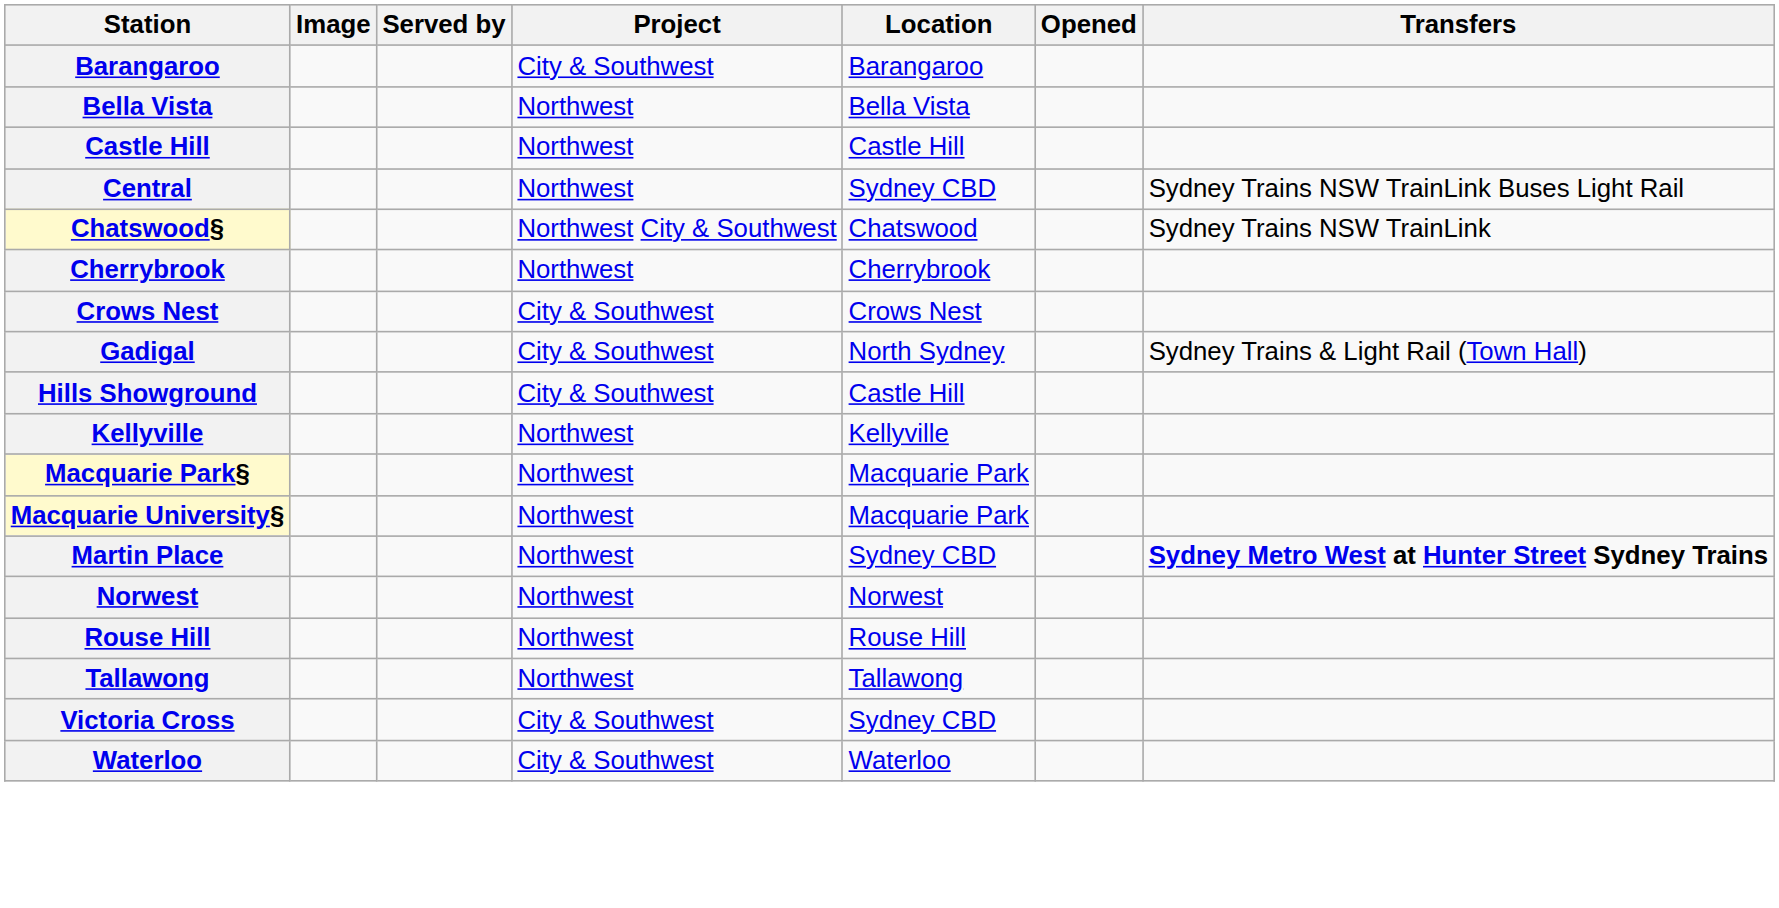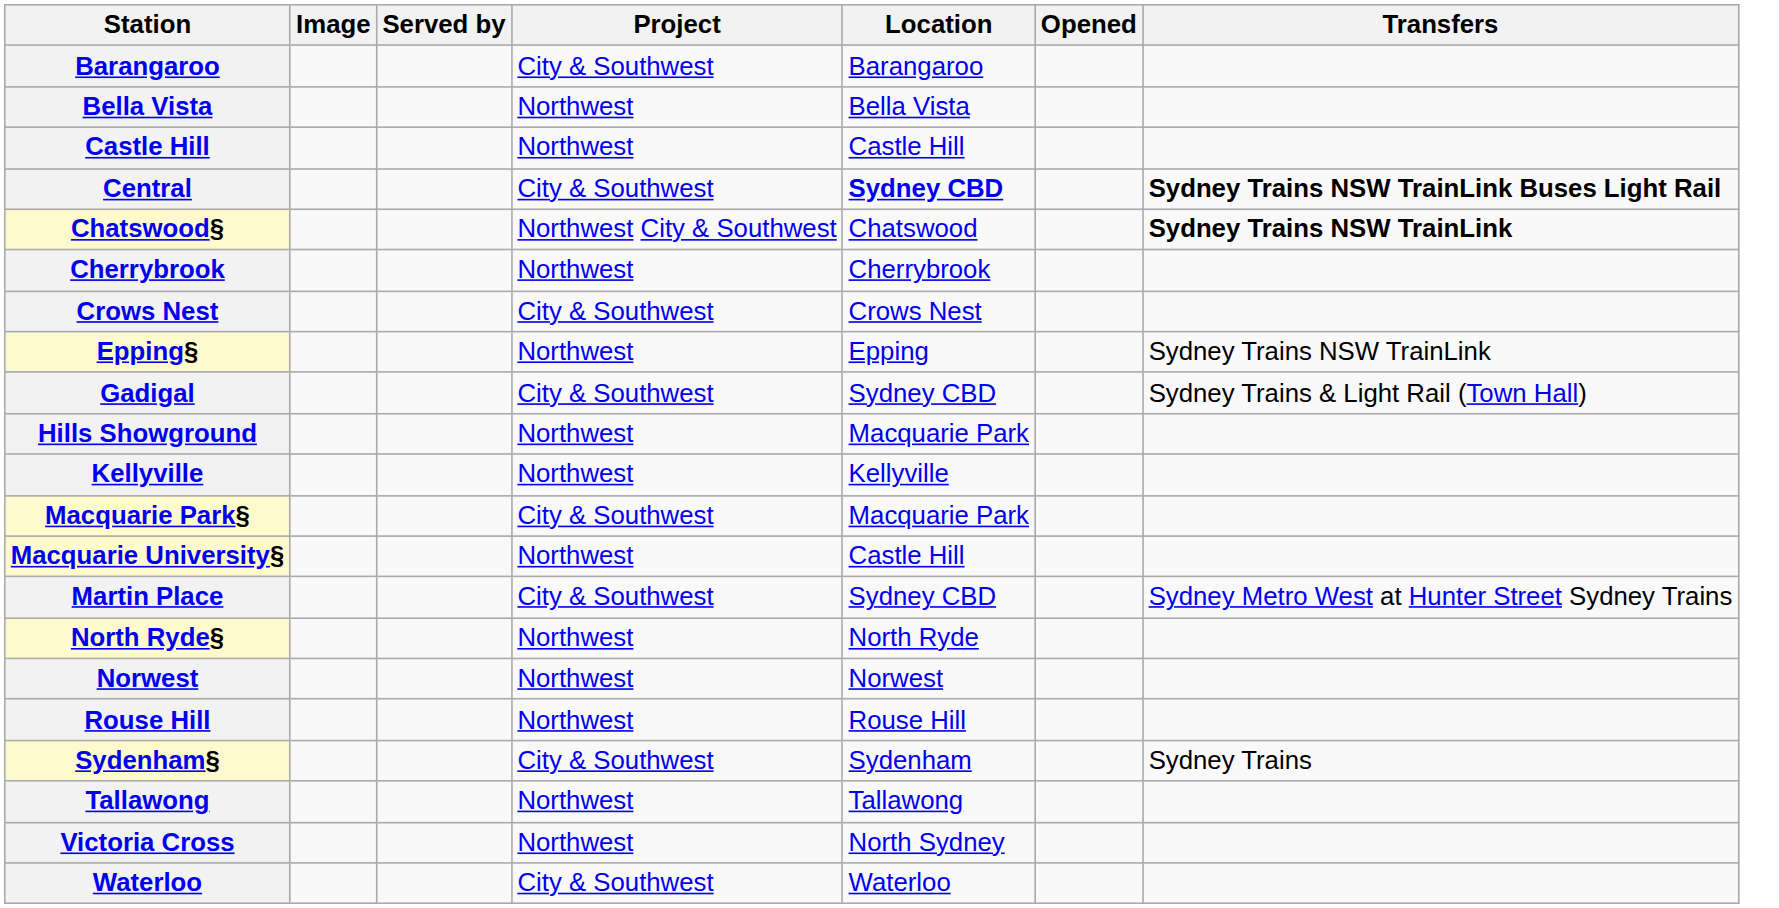Central | Project: Northwest -> City & Southwest
Central | Location: normal -> bold
Central | Transfers: normal -> bold
Chatswood§ | Transfers: normal -> bold
+ row: Epping§ | Northwest | Epping | Sydney Trains NSW TrainLink
Gadigal | Location: North Sydney -> Sydney CBD
Hills Showground | Project: City & Southwest -> Northwest
Hills Showground | Location: Castle Hill -> Macquarie Park
Macquarie Park§ | Project: Northwest -> City & Southwest
Macquarie University§ | Location: Macquarie Park -> Castle Hill
Martin Place | Project: Northwest -> City & Southwest
Martin Place | Transfers: bold -> normal
+ row: North Ryde§ | Northwest | North Ryde
+ row: Sydenham§ | City & Southwest | Sydenham | Sydney Trains
Victoria Cross | Project: City & Southwest -> Northwest
Victoria Cross | Location: Sydney CBD -> North Sydney
